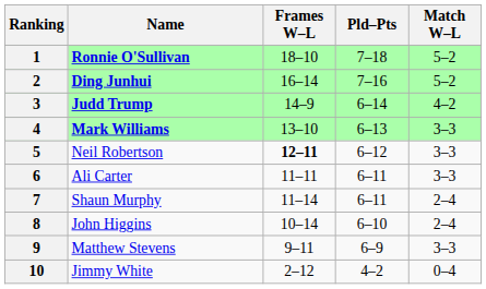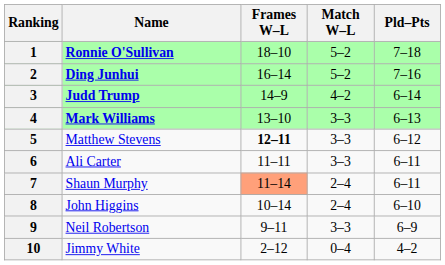columns swapped: Match W–L <-> Pld–Pts
5 | Name: Neil Robertson -> Matthew Stevens
7 | Frames W–L: no background -> lightsalmon background
9 | Name: Matthew Stevens -> Neil Robertson
